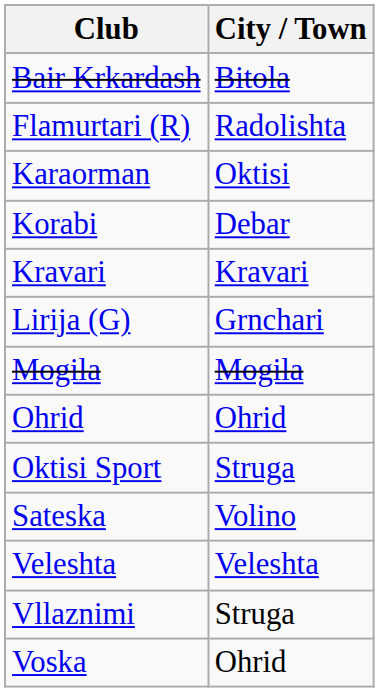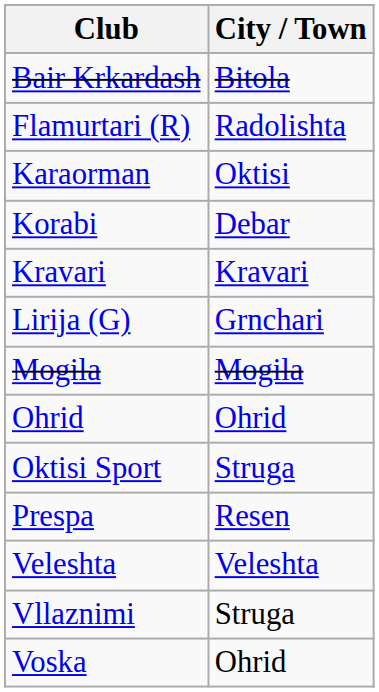+ row: Prespa | Resen
- row: Sateska | Volino
